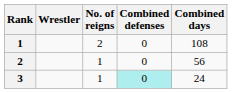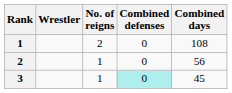3 | Combined days: 24 -> 45
